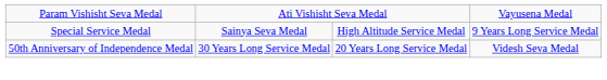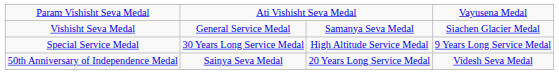+ row: Vishisht Seva Medal | General Service Medal | Samanya Seva Medal | Siachen Glacier Medal
Special Service Medal | column 2: Sainya Seva Medal -> 30 Years Long Service Medal
50th Anniversary of Independence Medal | column 2: 30 Years Long Service Medal -> Sainya Seva Medal
